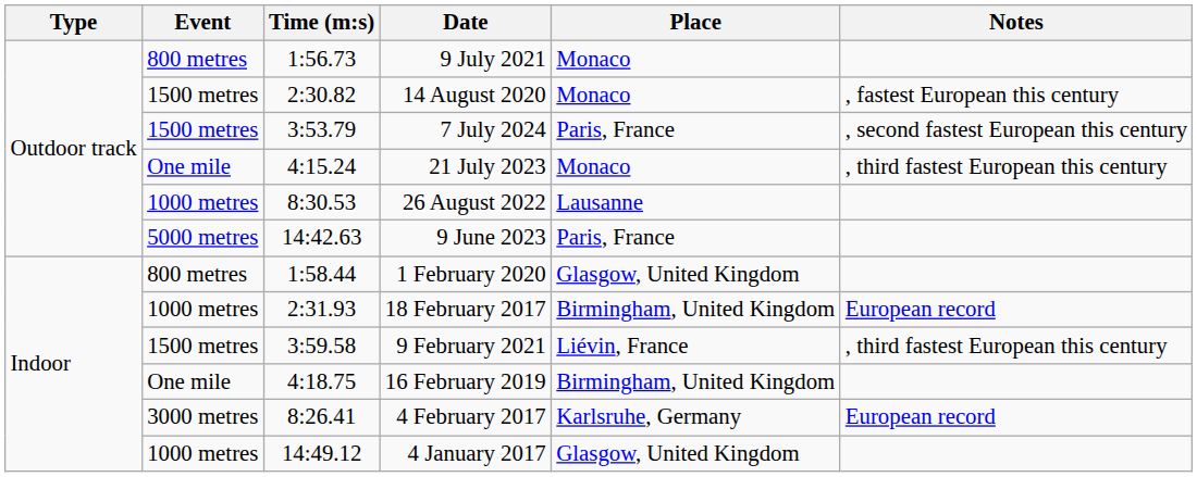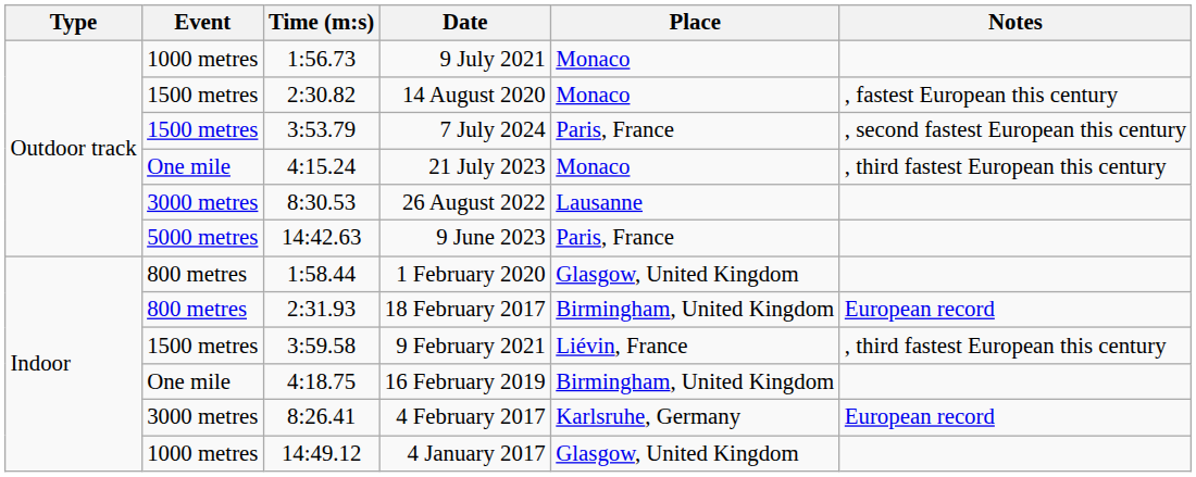9 July 2021 | Event: 800 metres -> 1000 metres
26 August 2022 | Event: 1000 metres -> 3000 metres
18 February 2017 | Event: 1000 metres -> 800 metres
